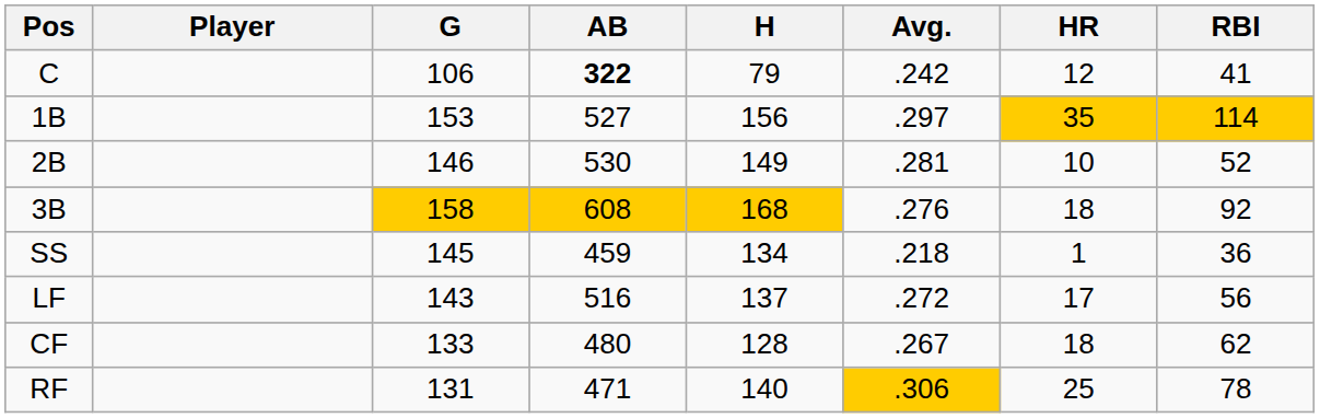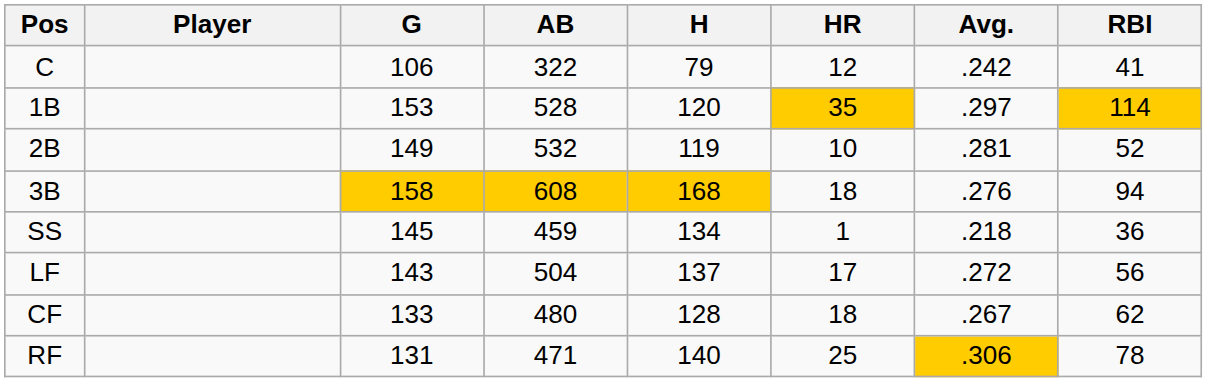columns swapped: Avg. <-> HR
C | AB: bold -> normal
1B | AB: 527 -> 528
1B | H: 156 -> 120
2B | G: 146 -> 149
2B | AB: 530 -> 532
2B | H: 149 -> 119
3B | RBI: 92 -> 94
LF | AB: 516 -> 504
